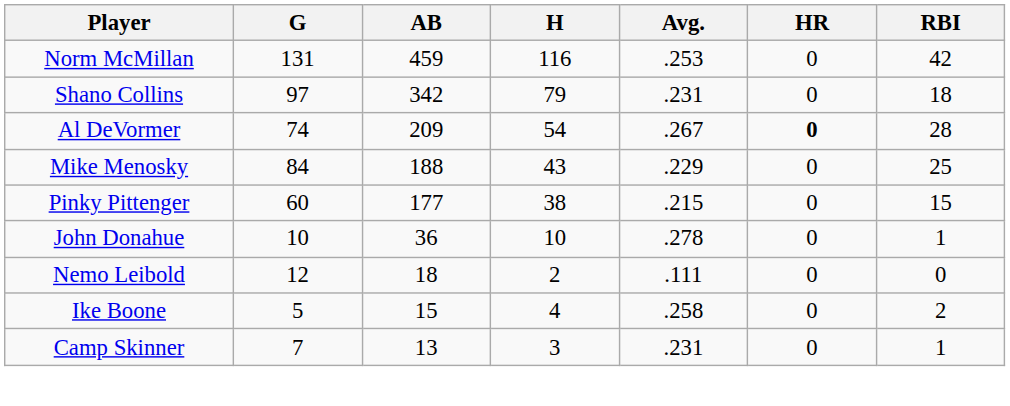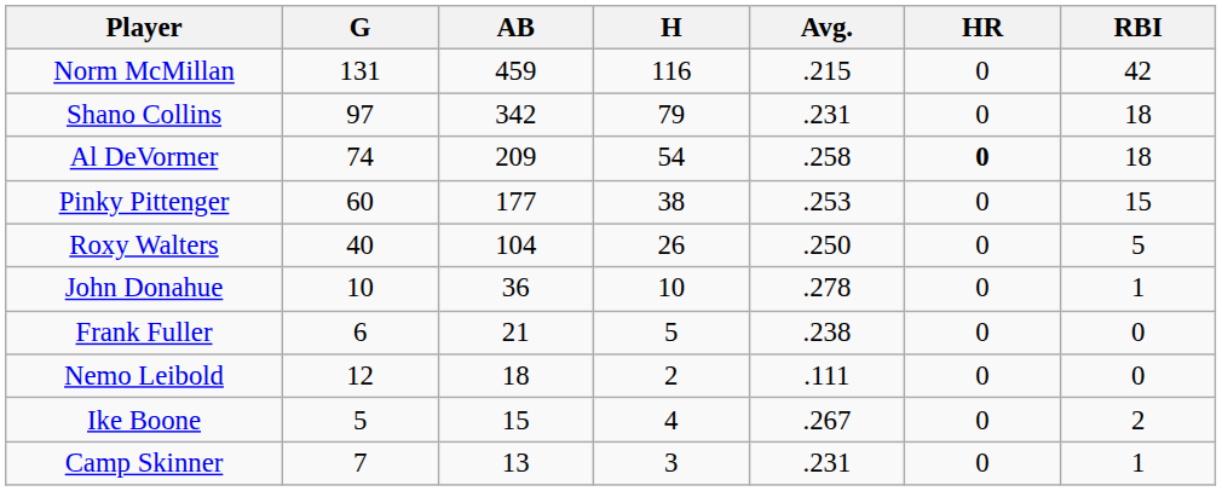Norm McMillan | Avg.: .253 -> .215
Al DeVormer | Avg.: .267 -> .258
Al DeVormer | RBI: 28 -> 18
- row: Mike Menosky | 84 | 188 | 43 | .229 | 0 | 25
Pinky Pittenger | Avg.: .215 -> .253
+ row: Roxy Walters | 40 | 104 | 26 | .250 | 0 | 5
+ row: Frank Fuller | 6 | 21 | 5 | .238 | 0 | 0
Ike Boone | Avg.: .258 -> .267
